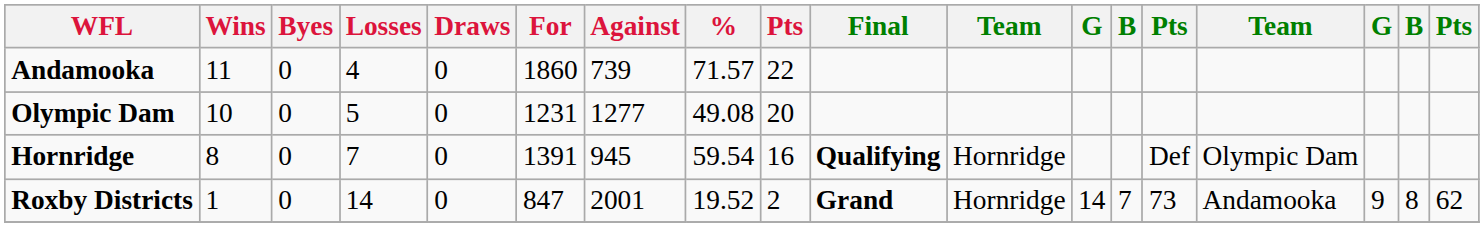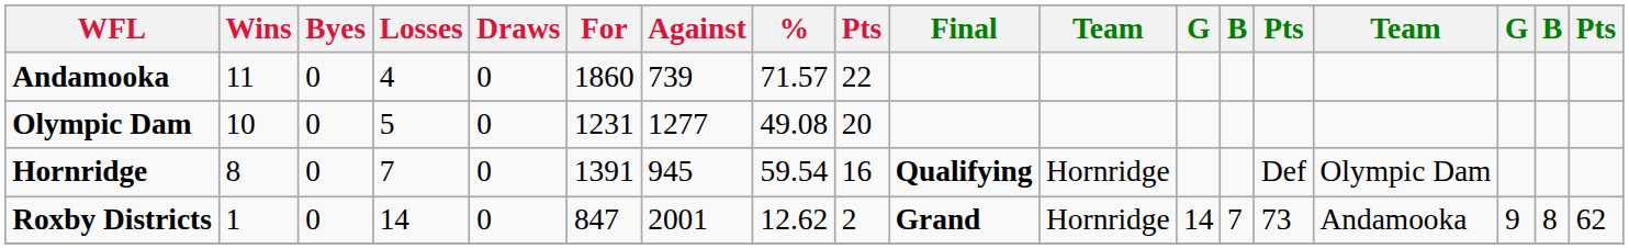Roxby Districts | %: 19.52 -> 12.62
